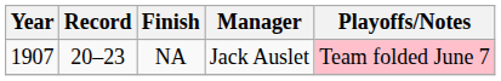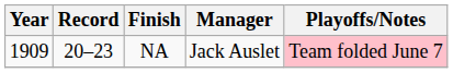NA | Year: 1907 -> 1909
